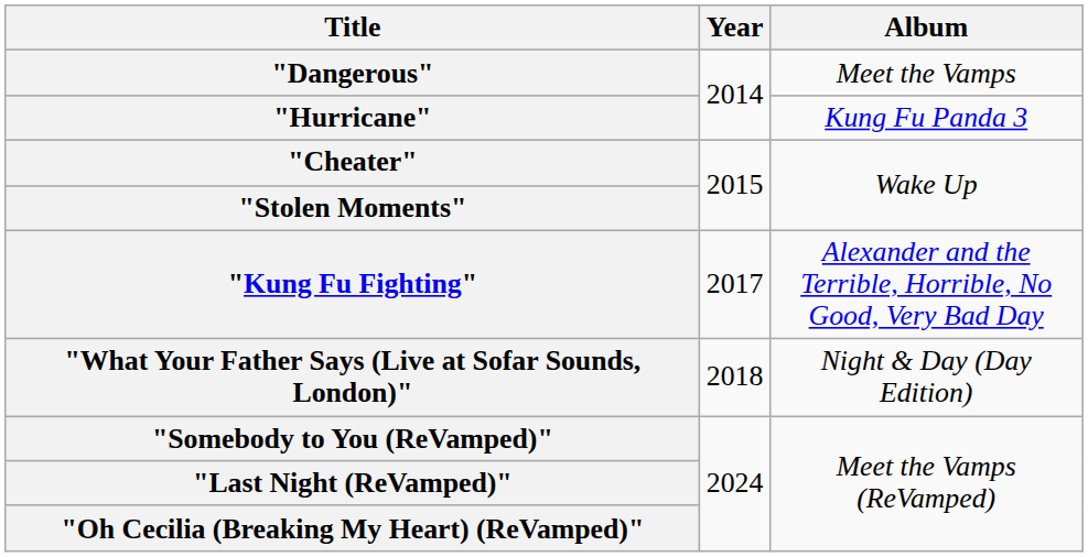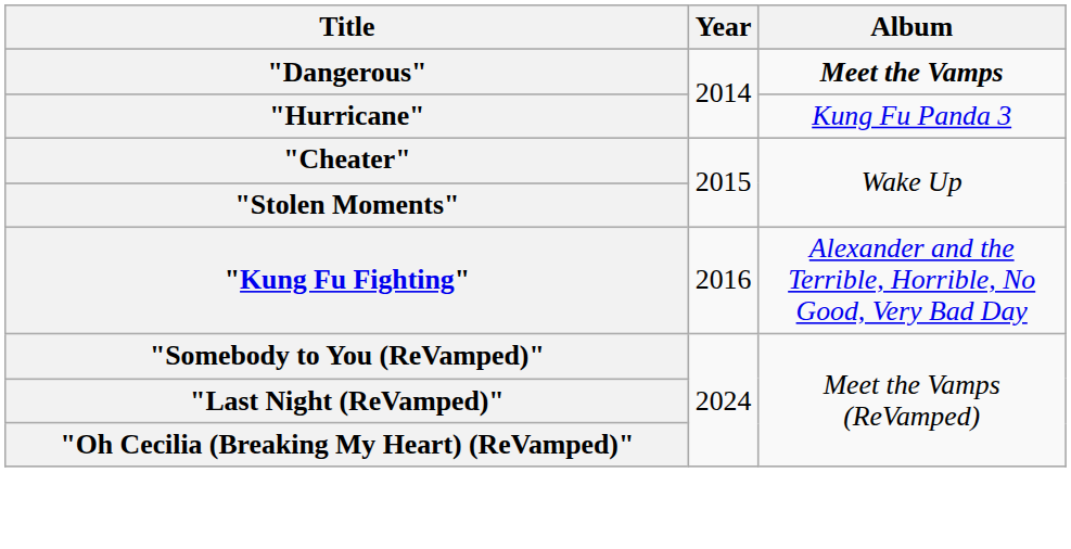"Dangerous" | Album: normal -> bold
"Kung Fu Fighting" | Year: 2017 -> 2016
- row: "What Your Father Says (Live at Sofar Sounds, London)" | 2018 | Night & Day (Day Edition)
